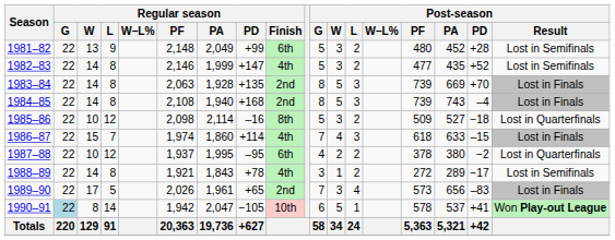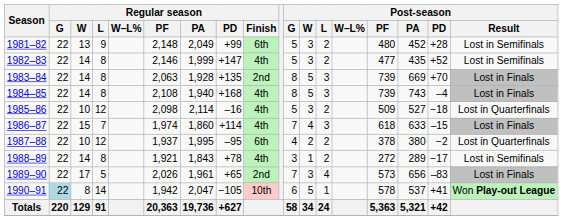1984–85 | Regular season / Finish: 2nd -> 4th
1985–86 | Regular season / Finish: 8th -> 4th
